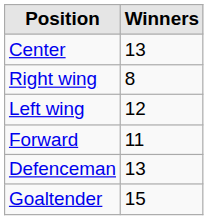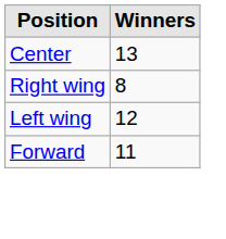- row: Defenceman | 13
- row: Goaltender | 15
